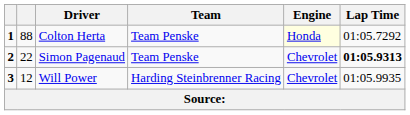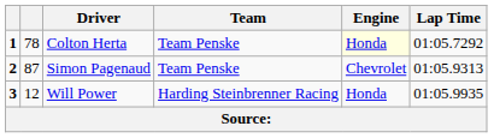Colton Herta | column 2: 88 -> 78
Simon Pagenaud | column 2: 22 -> 87
Simon Pagenaud | Lap Time: bold -> normal
Will Power | Engine: Chevrolet -> Honda
